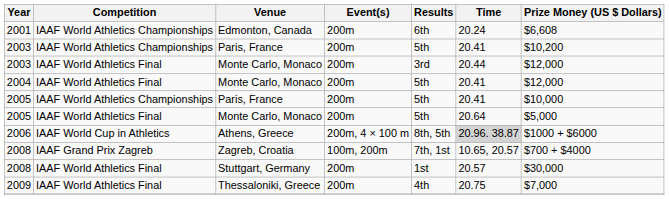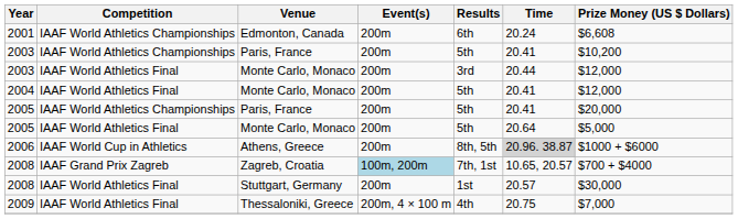2005 / Paris, France | Prize Money (US $ Dollars): $10,000 -> $20,000
2006 | Event(s): 200m, 4 × 100 m -> 200m
2008 / Zagreb, Croatia | Event(s): no background -> lightblue background
2009 | Event(s): 200m -> 200m, 4 × 100 m
